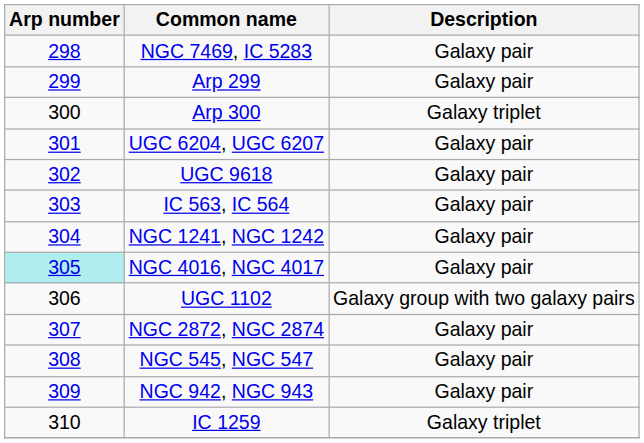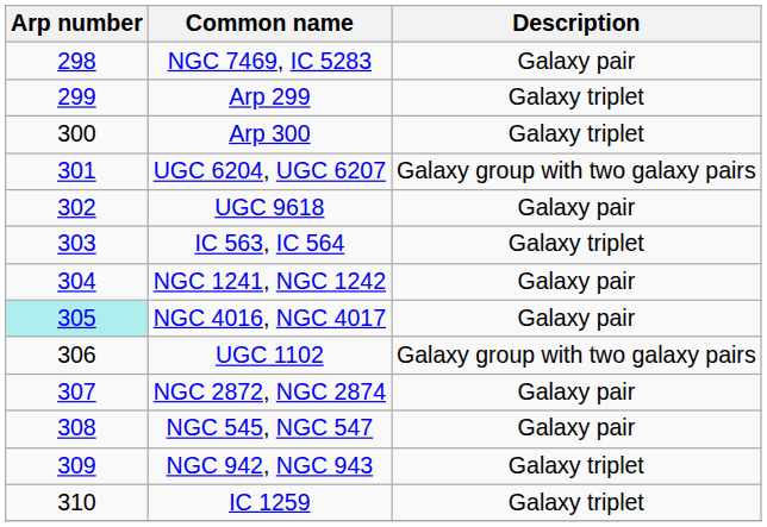Arp 299 | Description: Galaxy pair -> Galaxy triplet
UGC 6204, UGC 6207 | Description: Galaxy pair -> Galaxy group with two galaxy pairs
IC 563, IC 564 | Description: Galaxy pair -> Galaxy triplet
NGC 942, NGC 943 | Description: Galaxy pair -> Galaxy triplet
